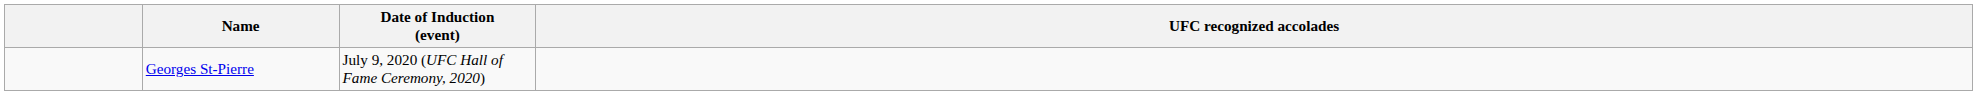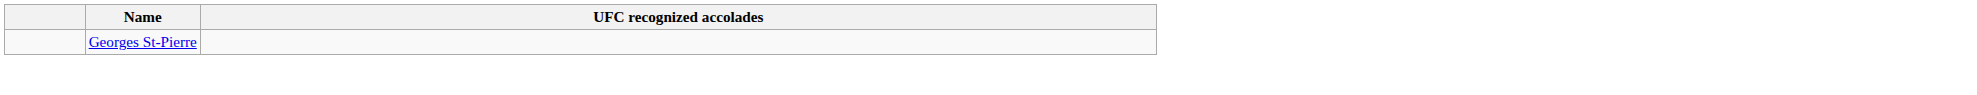- column: Date of Induction (event) | July 9, 2020 (UFC Hall of Fame Ceremony, 2020)
